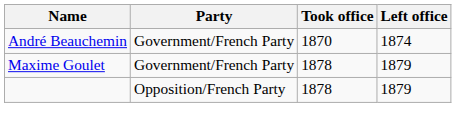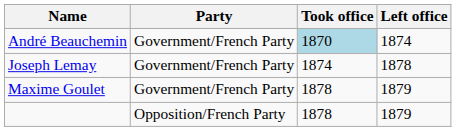André Beauchemin | Took office: no background -> lightblue background
+ row: Joseph Lemay | Government/French Party | 1874 | 1878
